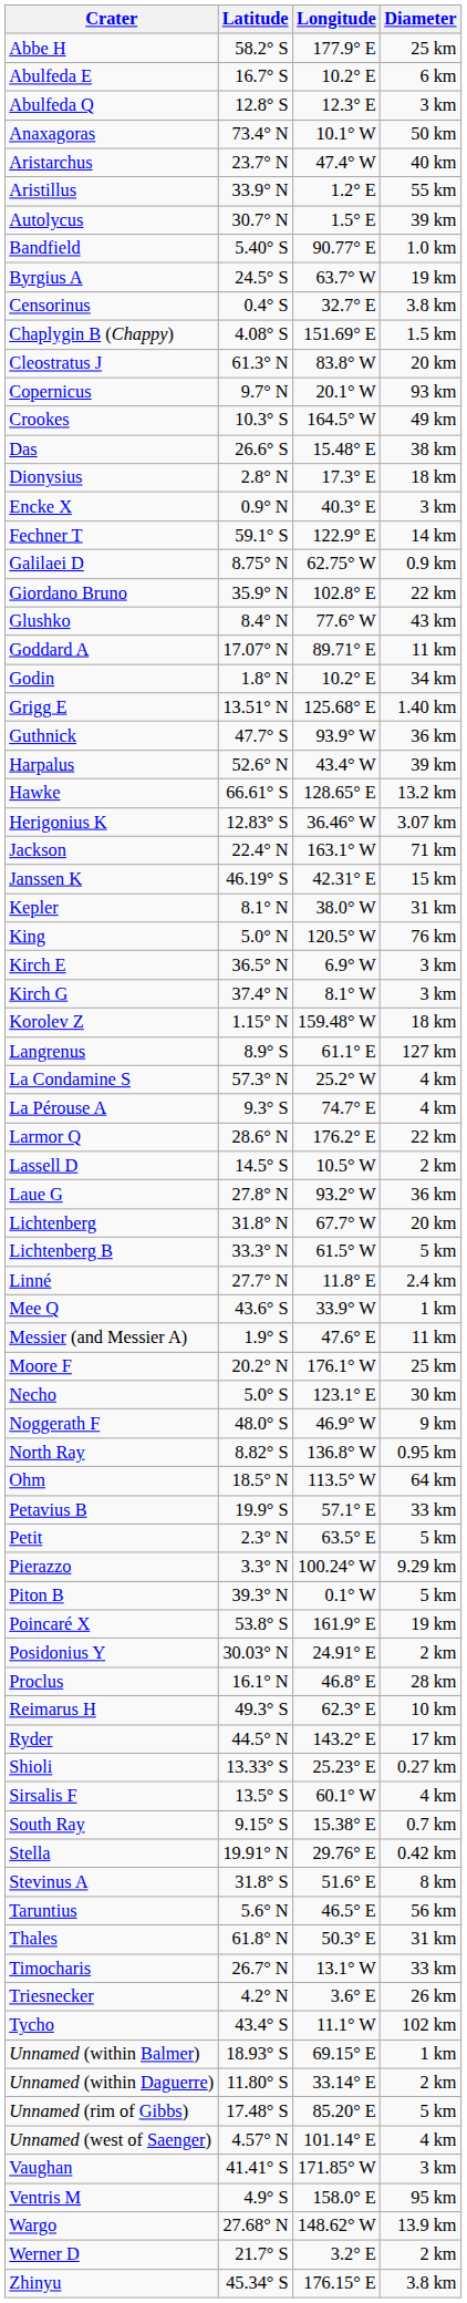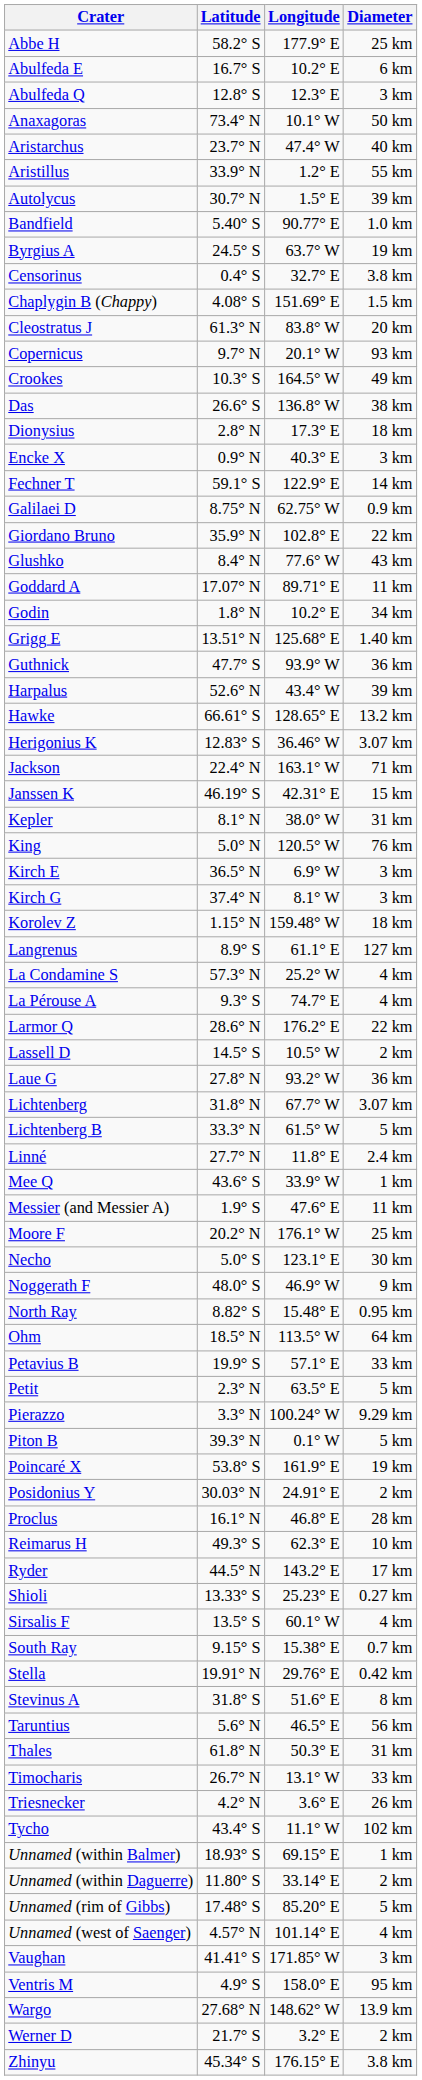Das | Longitude: 15.48° E -> 136.8° W
Lichtenberg | Diameter: 20 km -> 3.07 km
North Ray | Longitude: 136.8° W -> 15.48° E
